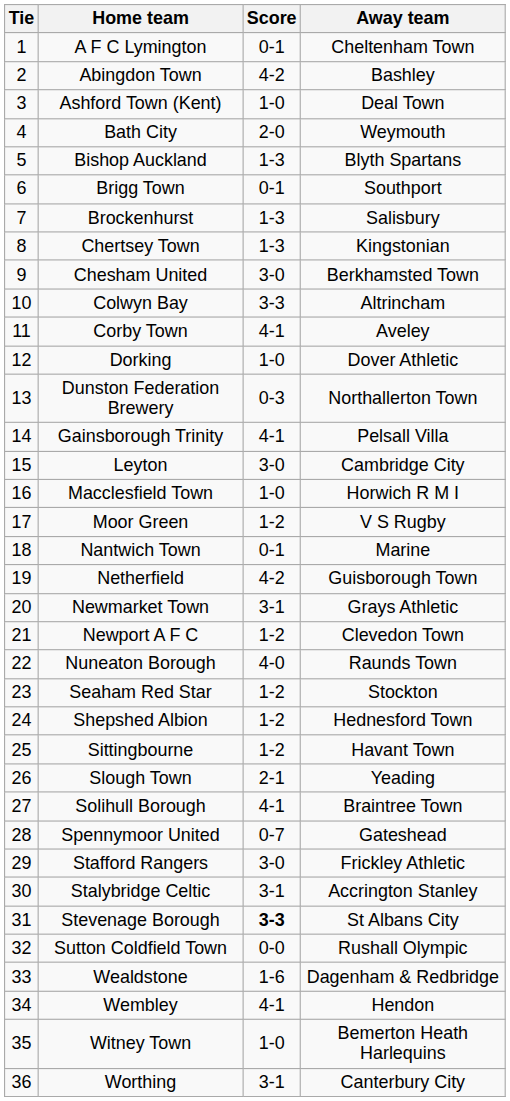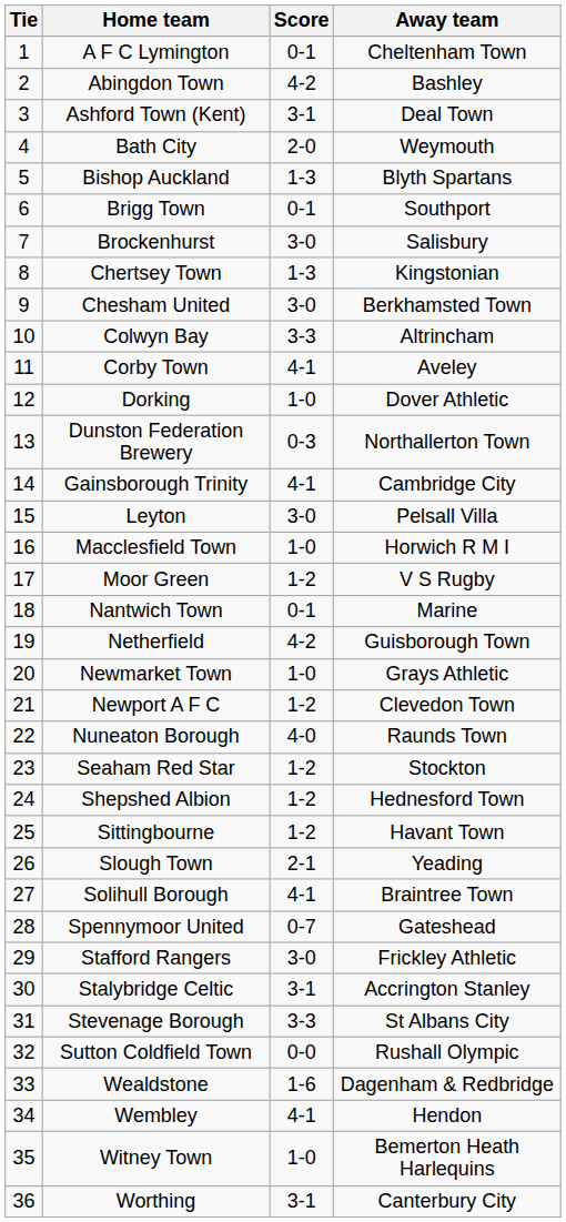Ashford Town (Kent) | Score: 1-0 -> 3-1
Brockenhurst | Score: 1-3 -> 3-0
Gainsborough Trinity | Away team: Pelsall Villa -> Cambridge City
Leyton | Away team: Cambridge City -> Pelsall Villa
Newmarket Town | Score: 3-1 -> 1-0
Stevenage Borough | Score: bold -> normal
